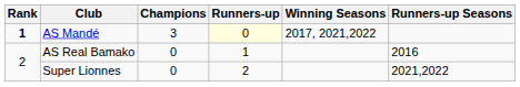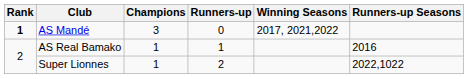AS Mandé | Runners-up: lightyellow background -> no background
AS Real Bamako | Champions: 0 -> 1
Super Lionnes | Champions: 0 -> 1
Super Lionnes | Runners-up Seasons: 2021,2022 -> 2022,1022
